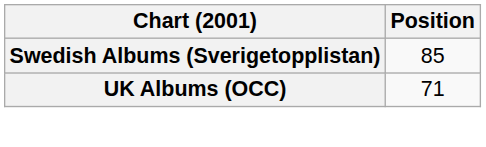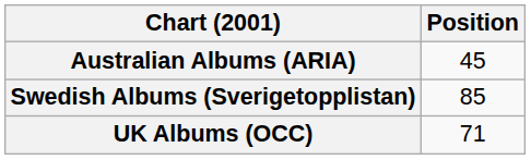+ row: Australian Albums (ARIA) | 45
